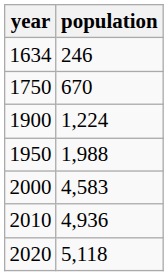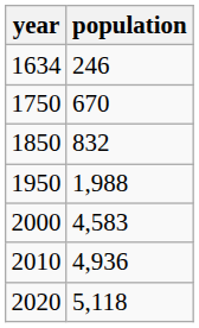+ row: 1850 | 832
- row: 1900 | 1,224
